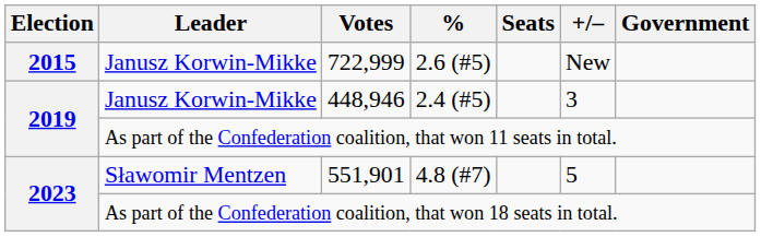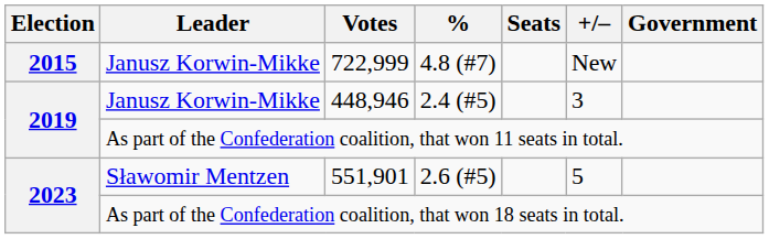722,999 | %: 2.6 (#5) -> 4.8 (#7)
551,901 | %: 4.8 (#7) -> 2.6 (#5)
